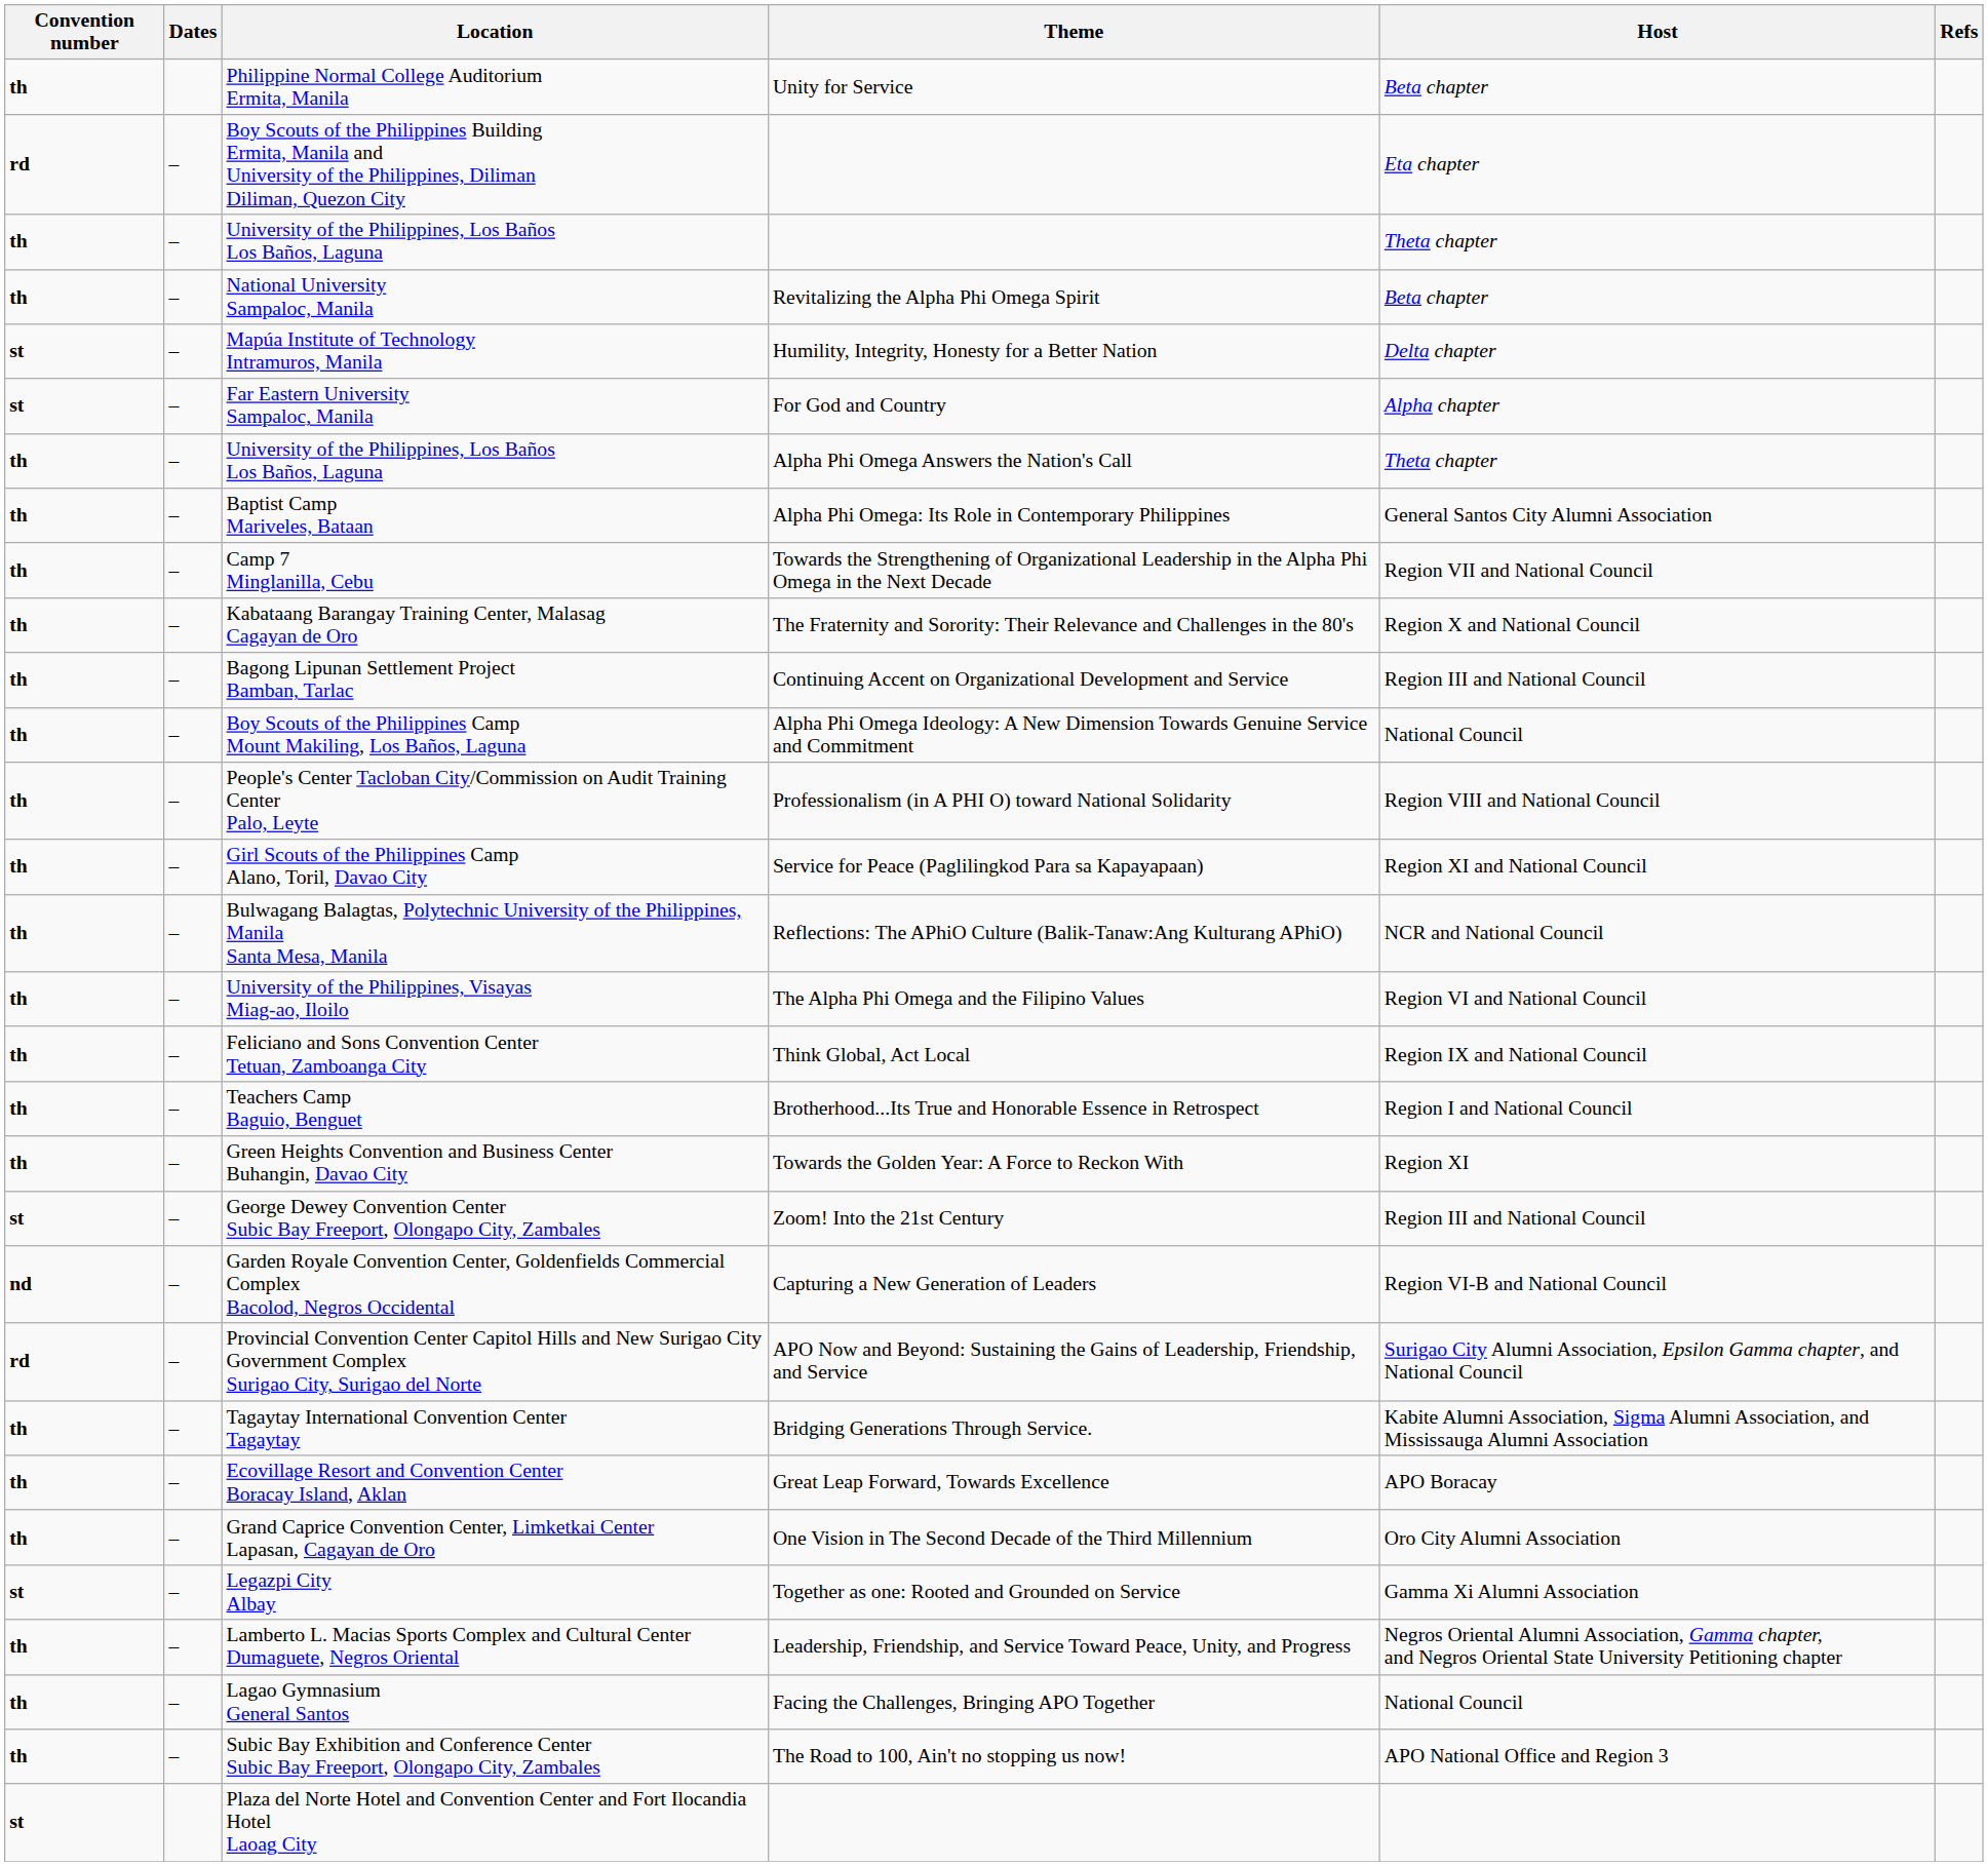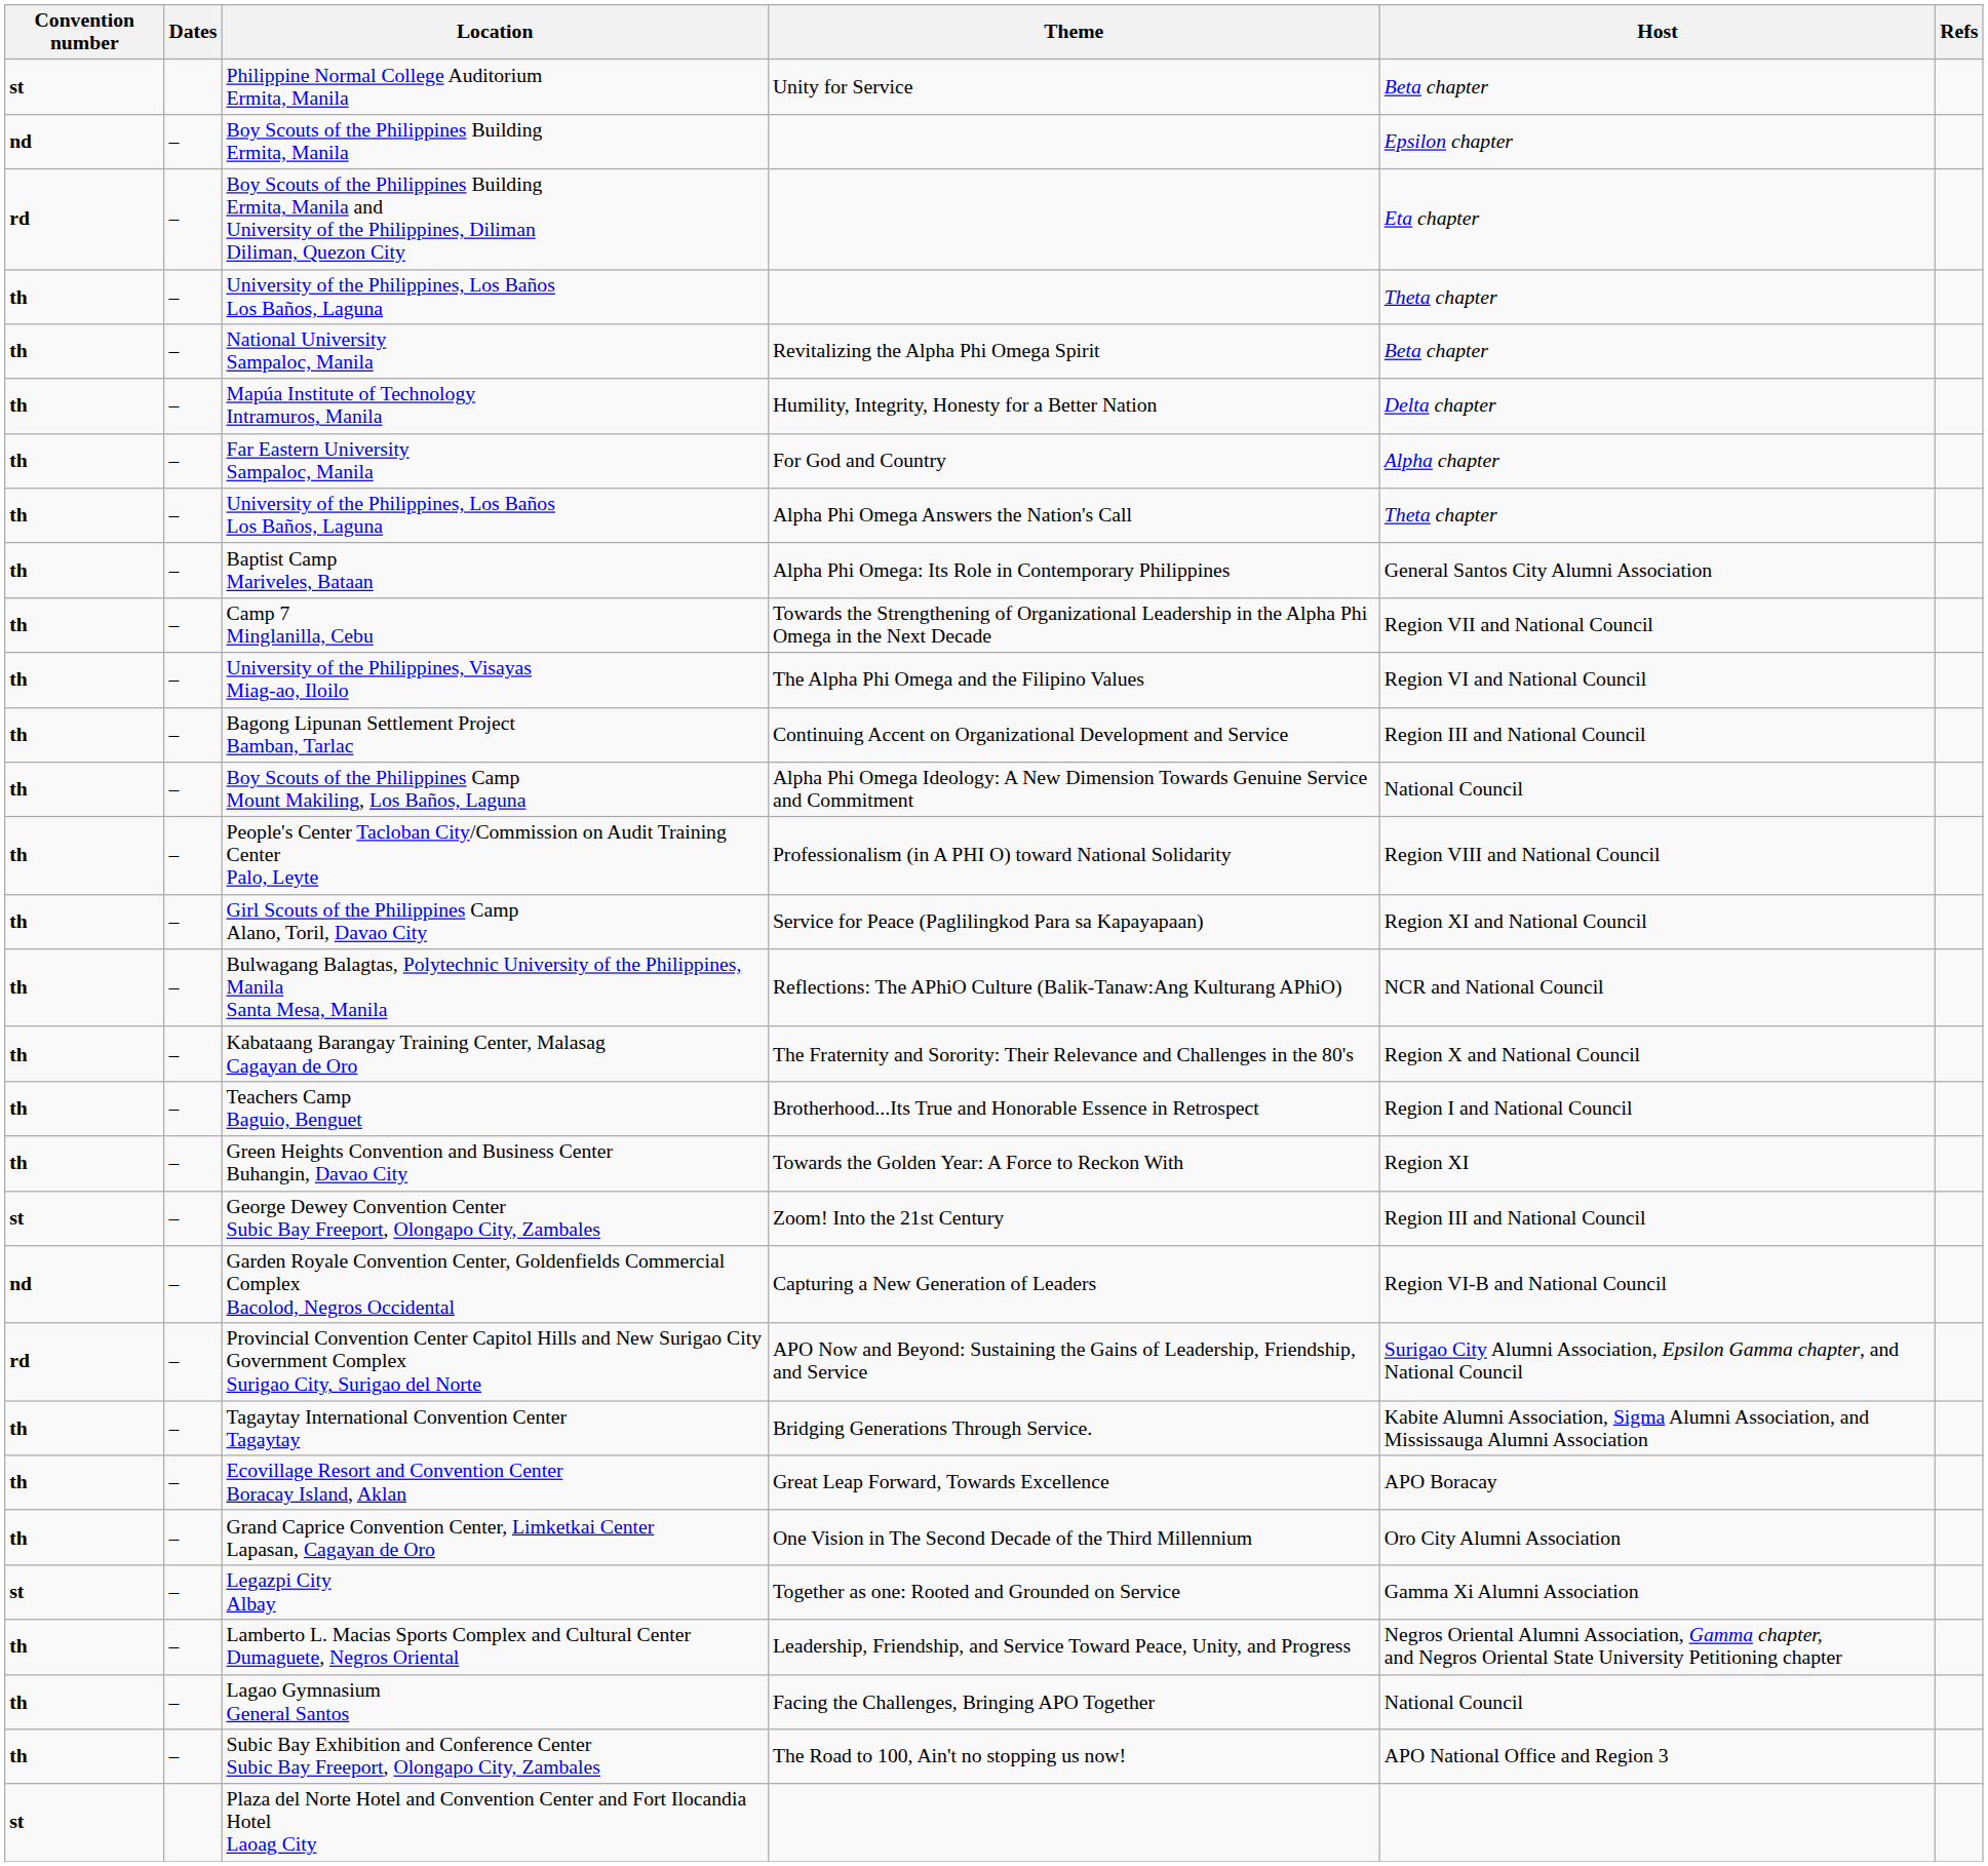Philippine Normal College Auditorium Ermita, Manila | Convention number: th -> st
+ row: nd | – | Boy Scouts of the Philippines Building Ermita, Manila | Epsilon chapter
Mapúa Institute of Technology Intramuros, Manila | Convention number: st -> th
Far Eastern University Sampaloc, Manila | Convention number: st -> th
rows swapped: Kabataang Barangay Training Center, Malasag Cagayan de Oro <-> University of the Philippines, Visayas Miag-ao, Iloilo
- row: th | – | Feliciano and Sons Convention Center Tetuan, Zamboanga City | Think Global, Act Local | Region IX and National Council
